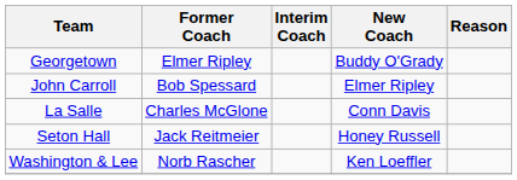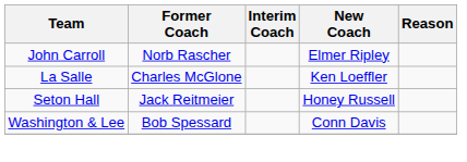- row: Georgetown | Elmer Ripley | Buddy O'Grady
John Carroll | Former Coach: Bob Spessard -> Norb Rascher
La Salle | New Coach: Conn Davis -> Ken Loeffler
Washington & Lee | Former Coach: Norb Rascher -> Bob Spessard
Washington & Lee | New Coach: Ken Loeffler -> Conn Davis
